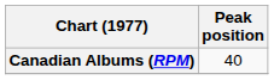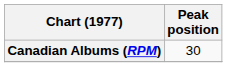Canadian Albums (RPM) | Peak position: 40 -> 30
